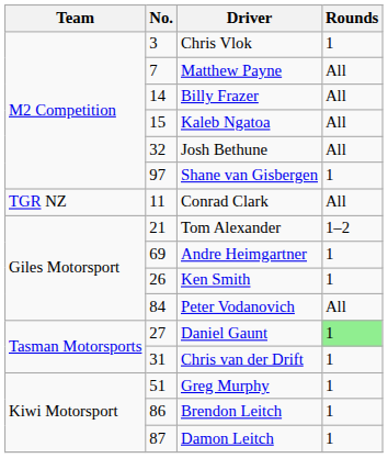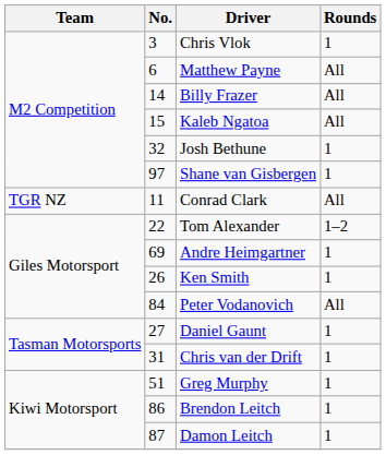Matthew Payne | No.: 7 -> 6
Josh Bethune | Rounds: All -> 1
Tom Alexander | No.: 21 -> 22
Daniel Gaunt | Rounds: lightgreen background -> no background
